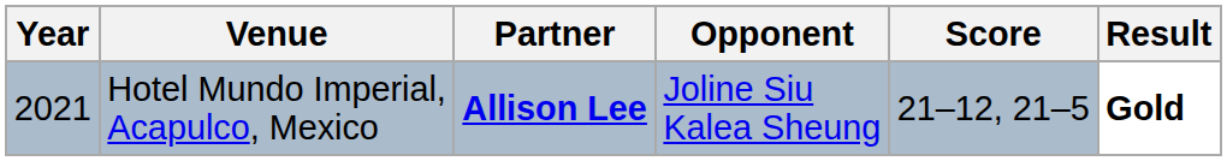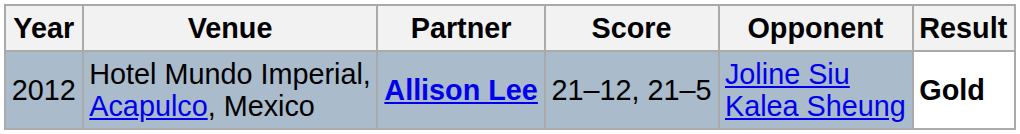columns swapped: Opponent <-> Score
Hotel Mundo Imperial, Acapulco, Mexico | Year: 2021 -> 2012
